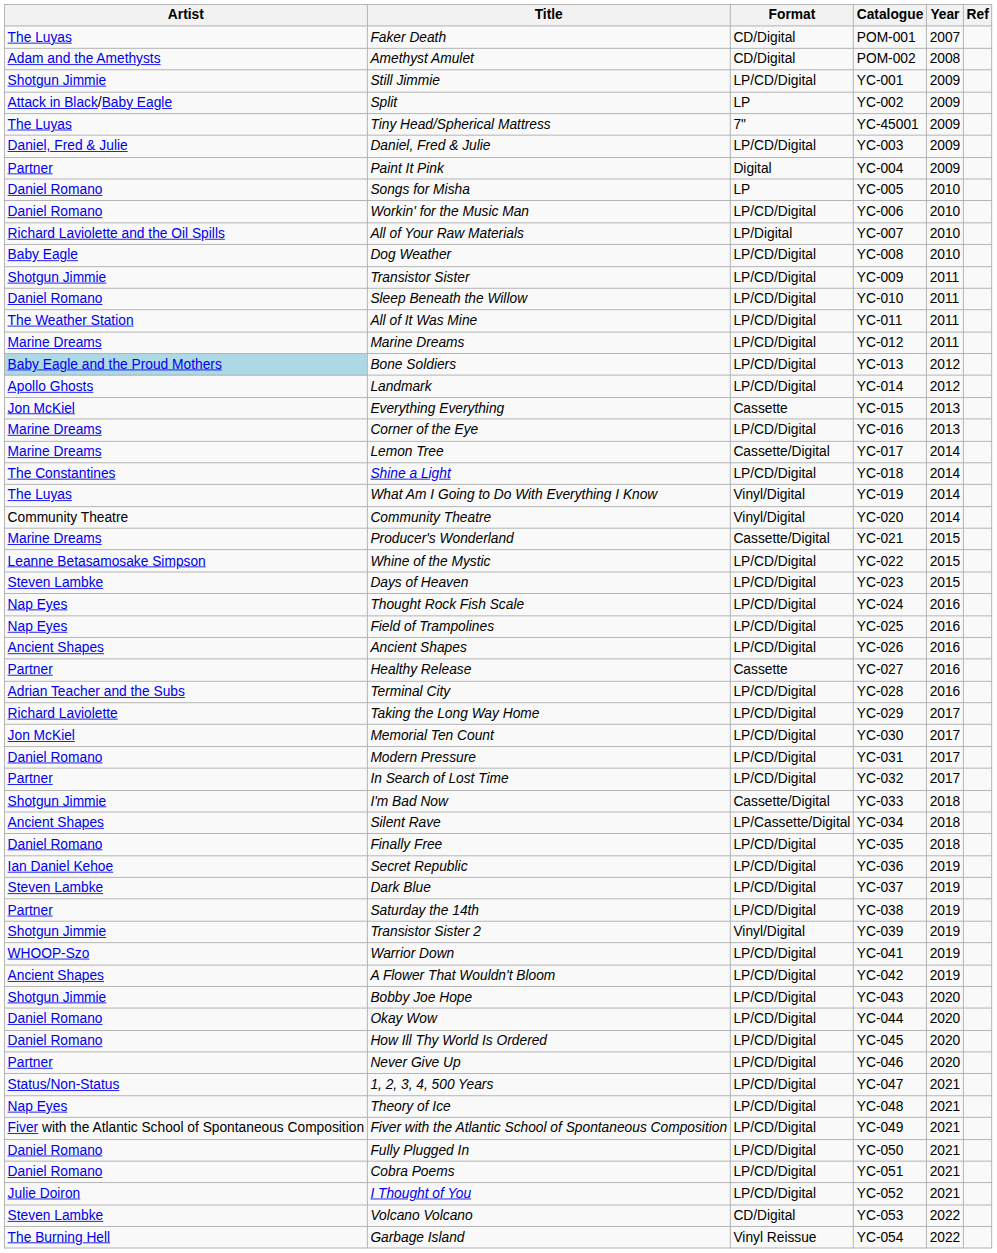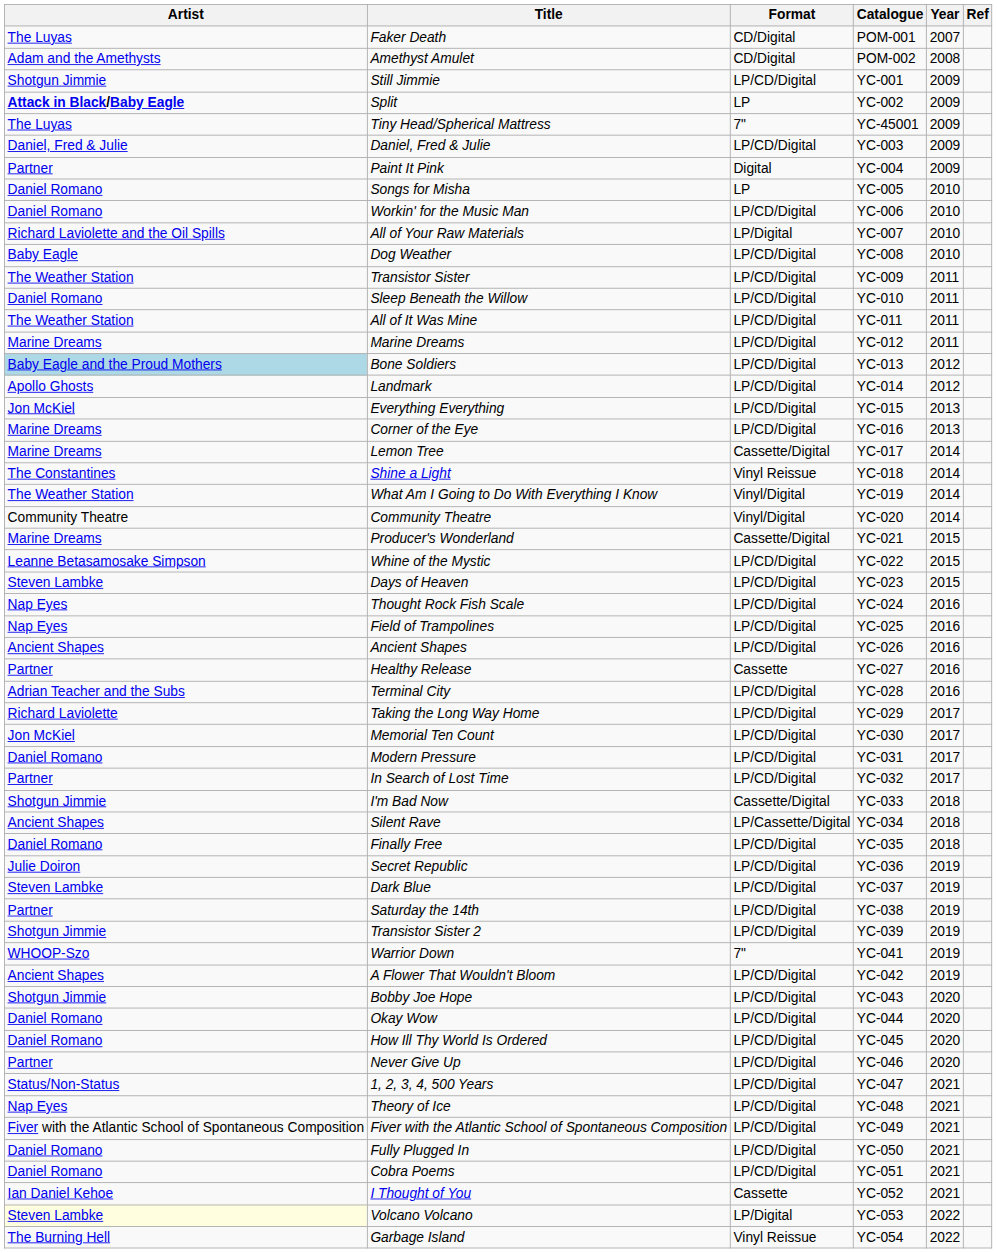Split | Artist: normal -> bold
Transistor Sister | Artist: Shotgun Jimmie -> The Weather Station
Everything Everything | Format: Cassette -> LP/CD/Digital
Shine a Light | Format: LP/CD/Digital -> Vinyl Reissue
What Am I Going to Do With Everything I Know | Artist: The Luyas -> The Weather Station
Secret Republic | Artist: Ian Daniel Kehoe -> Julie Doiron
Transistor Sister 2 | Format: Vinyl/Digital -> LP/CD/Digital
Warrior Down | Format: LP/CD/Digital -> 7"
I Thought of You | Artist: Julie Doiron -> Ian Daniel Kehoe
I Thought of You | Format: LP/CD/Digital -> Cassette
Volcano Volcano | Artist: no background -> lightyellow background
Volcano Volcano | Format: CD/Digital -> LP/Digital
